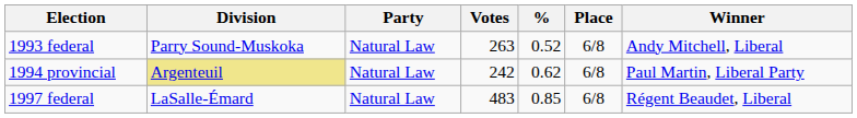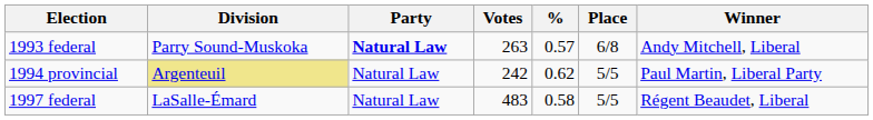1993 federal | Party: normal -> bold
1993 federal | %: 0.52 -> 0.57
1994 provincial | Place: 6/8 -> 5/5
1997 federal | %: 0.85 -> 0.58
1997 federal | Place: 6/8 -> 5/5
